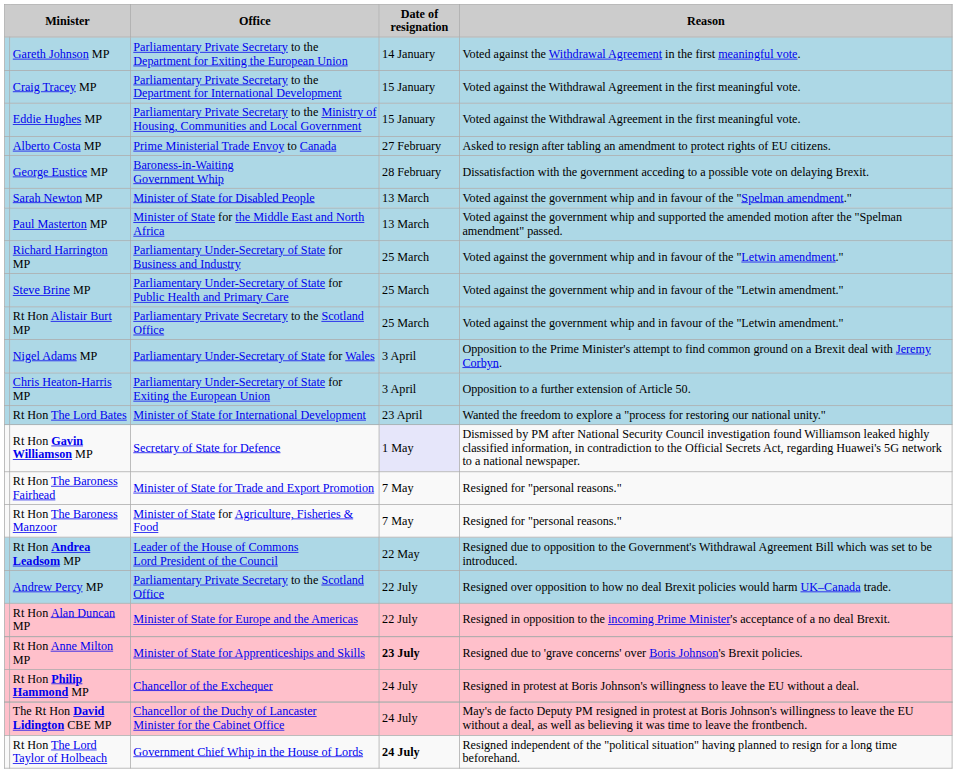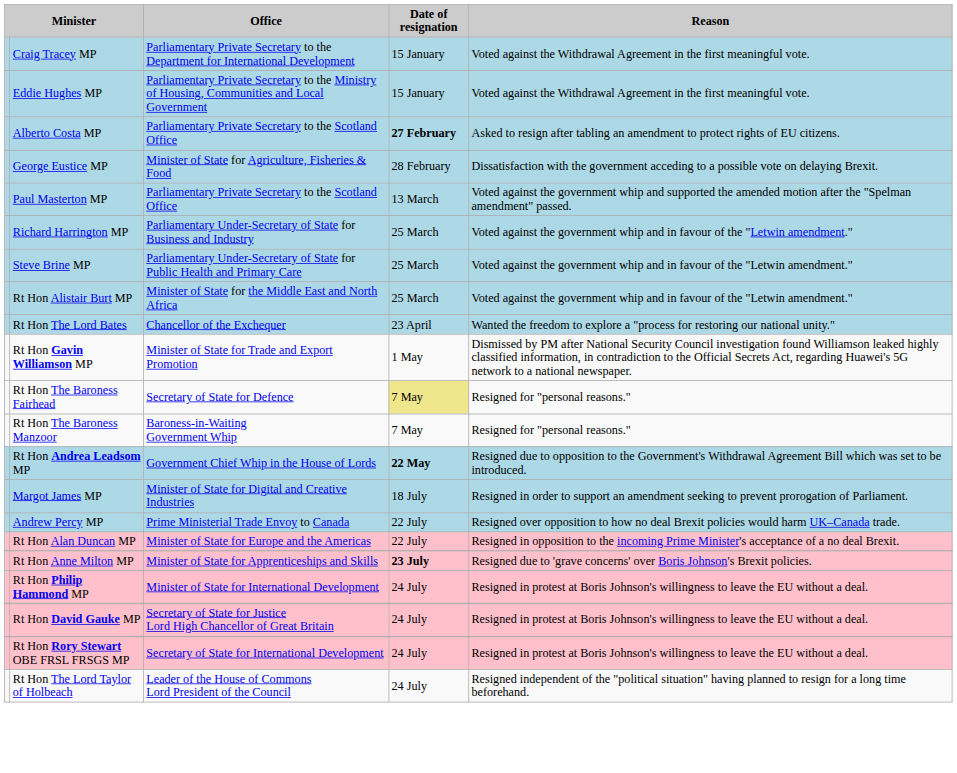- row: Gareth Johnson MP | Parliamentary Private Secretary to the Department for Exiting the European Union | 14 January | Voted against the Withdrawal Agreement in the first meaningful vote.
Alberto Costa MP | Office: Prime Ministerial Trade Envoy to Canada -> Parliamentary Private Secretary to the Scotland Office
Alberto Costa MP | Date of resignation: normal -> bold
George Eustice MP | Office: Baroness-in-Waiting Government Whip -> Minister of State for Agriculture, Fisheries & Food
- row: Sarah Newton MP | Minister of State for Disabled People | 13 March | Voted against the government whip and in favour of the "Spelman amendment."
Paul Masterton MP | Office: Minister of State for the Middle East and North Africa -> Parliamentary Private Secretary to the Scotland Office
Rt Hon Alistair Burt MP | Office: Parliamentary Private Secretary to the Scotland Office -> Minister of State for the Middle East and North Africa
- row: Nigel Adams MP | Parliamentary Under-Secretary of State for Wales | 3 April | Opposition to the Prime Minister's attempt to find common ground on a Brexit deal with Jeremy Corbyn.
- row: Chris Heaton-Harris MP | Parliamentary Under-Secretary of State for Exiting the European Union | 3 April | Opposition to a further extension of Article 50.
Rt Hon The Lord Bates | Office: Minister of State for International Development -> Chancellor of the Exchequer
Rt Hon Gavin Williamson MP | Office: Secretary of State for Defence -> Minister of State for Trade and Export Promotion
Rt Hon Gavin Williamson MP | Date of resignation: lavender background -> no background
Rt Hon The Baroness Fairhead | Office: Minister of State for Trade and Export Promotion -> Secretary of State for Defence
Rt Hon The Baroness Fairhead | Date of resignation: no background -> khaki background
Rt Hon The Baroness Manzoor | Office: Minister of State for Agriculture, Fisheries & Food -> Baroness-in-Waiting Government Whip
Rt Hon Andrea Leadsom MP | Office: Leader of the House of Commons Lord President of the Council -> Government Chief Whip in the House of Lords
Rt Hon Andrea Leadsom MP | Date of resignation: normal -> bold
+ row: Margot James MP | Minister of State for Digital and Creative Industries | 18 July | Resigned in order to support an amendment seeking to prevent prorogation of Parliament.
Andrew Percy MP | Office: Parliamentary Private Secretary to the Scotland Office -> Prime Ministerial Trade Envoy to Canada
Rt Hon Philip Hammond MP | Office: Chancellor of the Exchequer -> Minister of State for International Development
+ row: Rt Hon David Gauke MP | Secretary of State for Justice Lord High Chancellor of Great Britain | 24 July | Resigned in protest at Boris Johnson's willingness to leave the EU without a deal.
+ row: Rt Hon Rory Stewart OBE FRSL FRSGS MP | Secretary of State for International Development | 24 July | Resigned in protest at Boris Johnson's willingness to leave the EU without a deal.
- row: The Rt Hon David Lidington CBE MP | Chancellor of the Duchy of Lancaster Minister for the Cabinet Office | 24 July | May's de facto Deputy PM resigned in protest at Boris Johnson's willingness to leave the EU without a deal, as well as believing it was time to leave the frontbench.
Rt Hon The Lord Taylor of Holbeach | Office: Government Chief Whip in the House of Lords -> Leader of the House of Commons Lord President of the Council
Rt Hon The Lord Taylor of Holbeach | Date of resignation: bold -> normal
